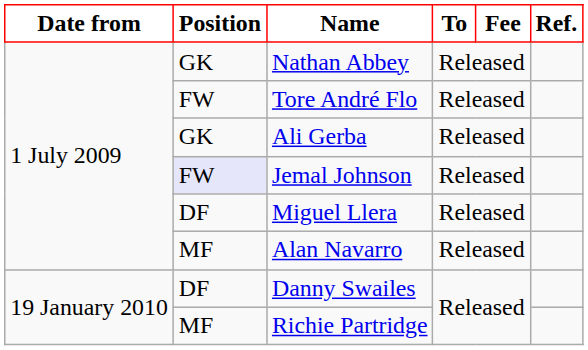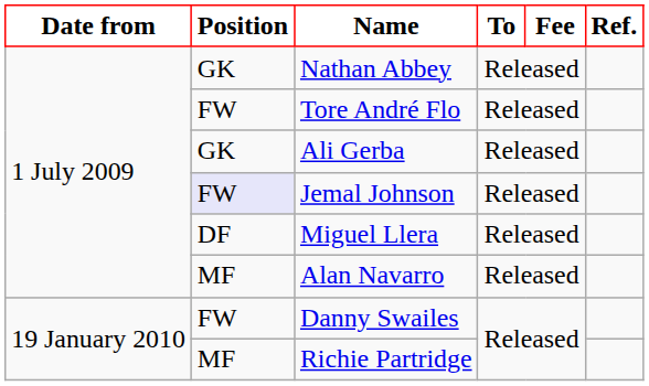Danny Swailes | Position: DF -> FW
